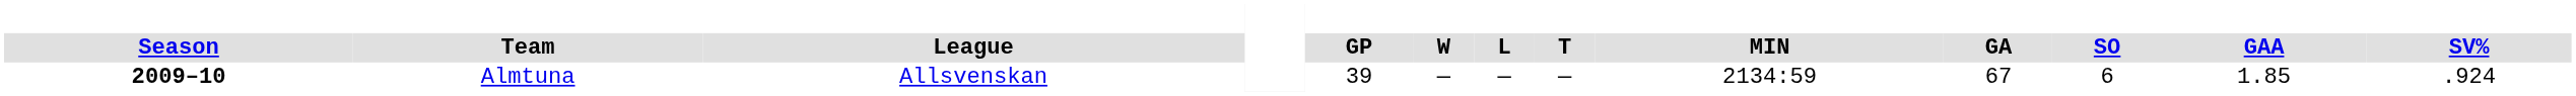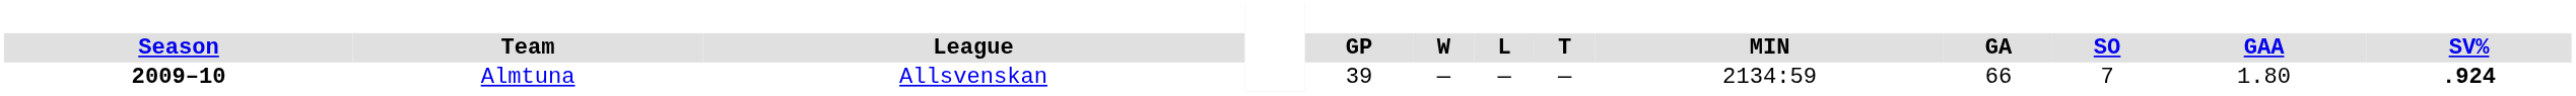Almtuna | GA: 67 -> 66
Almtuna | SO: 6 -> 7
Almtuna | GAA: 1.85 -> 1.80
Almtuna | SV%: normal -> bold
